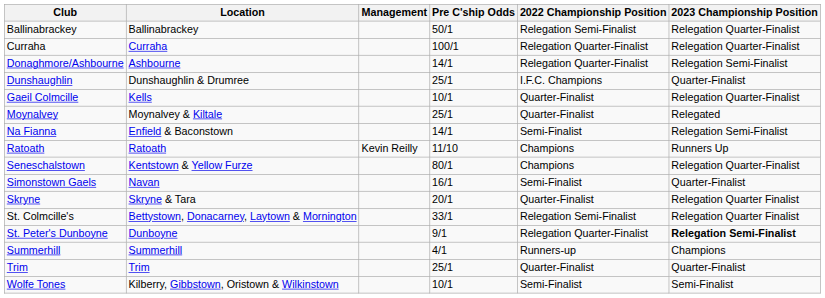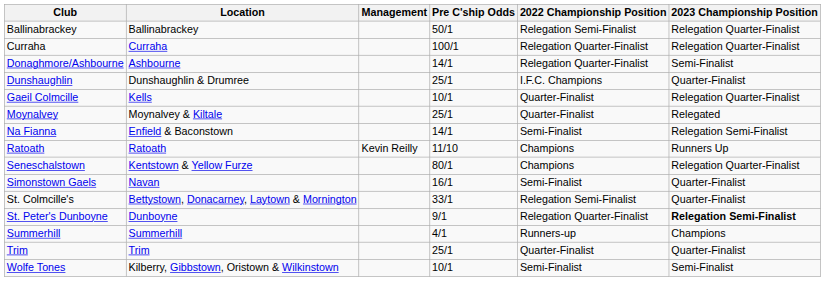Donaghmore/Ashbourne | 2023 Championship Position: Relegation Semi-Finalist -> Semi-Finalist
- row: Skryne | Skryne & Tara | 20/1 | Quarter-Finalist | Relegation Quarter Finalist
St. Colmcille's | 2023 Championship Position: Relegation Quarter Finalist -> Quarter-Finalist
